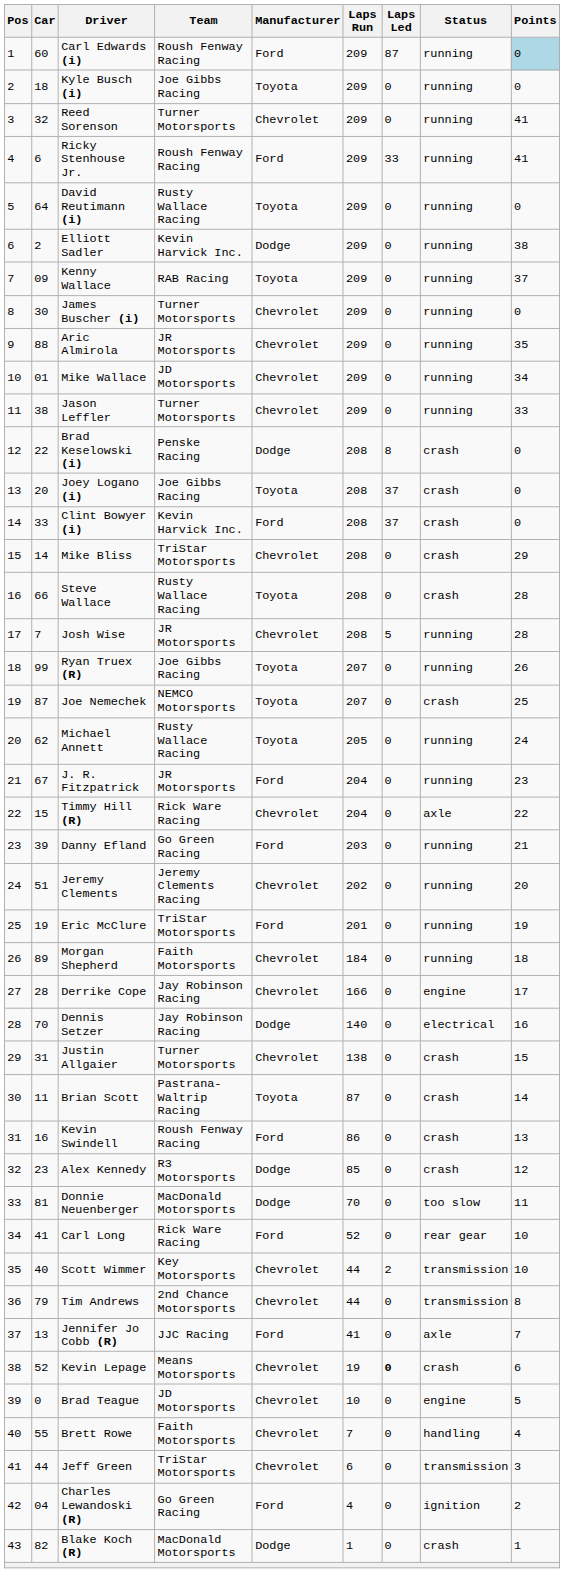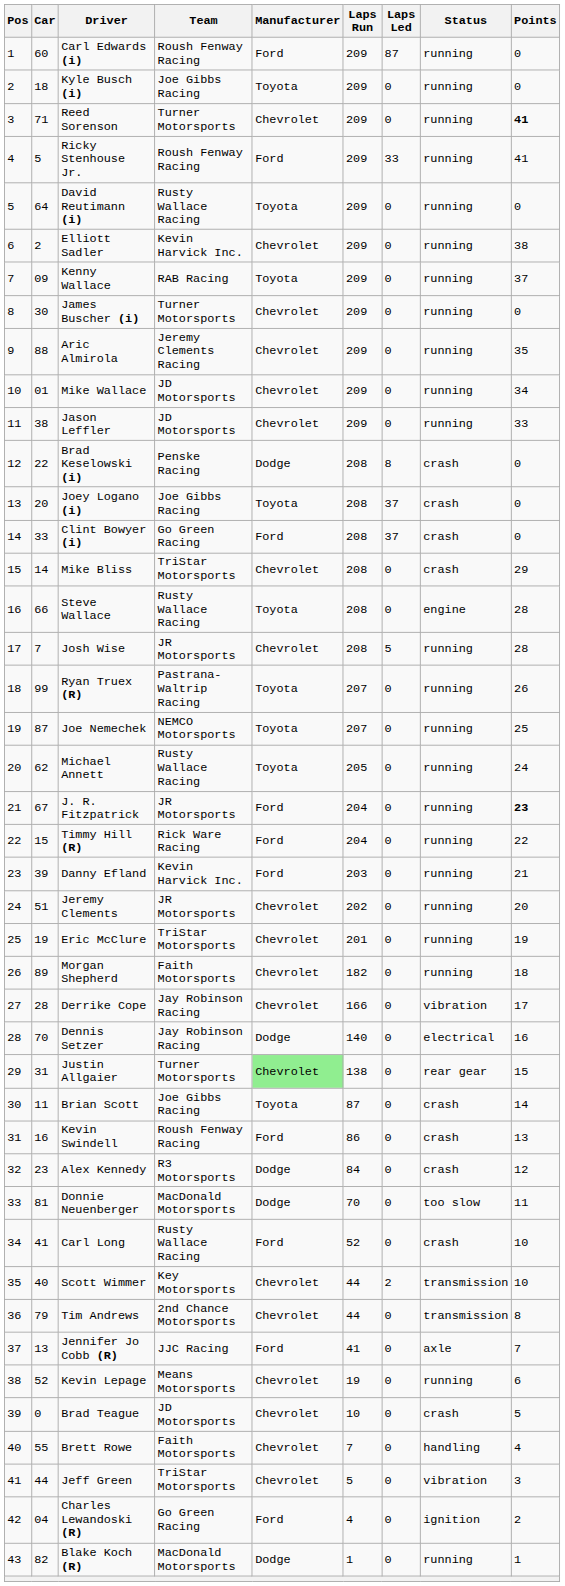Carl Edwards (i) | Points: lightblue background -> no background
Reed Sorenson | Car: 32 -> 71
Reed Sorenson | Points: normal -> bold
Ricky Stenhouse Jr. | Car: 6 -> 5
Elliott Sadler | Manufacturer: Dodge -> Chevrolet
Aric Almirola | Team: JR Motorsports -> Jeremy Clements Racing
Jason Leffler | Team: Turner Motorsports -> JD Motorsports
Clint Bowyer (i) | Team: Kevin Harvick Inc. -> Go Green Racing
Steve Wallace | Status: crash -> engine
Ryan Truex (R) | Team: Joe Gibbs Racing -> Pastrana-Waltrip Racing
Joe Nemechek | Status: crash -> running
J. R. Fitzpatrick | Points: normal -> bold
Timmy Hill (R) | Manufacturer: Chevrolet -> Ford
Timmy Hill (R) | Status: axle -> running
Danny Efland | Team: Go Green Racing -> Kevin Harvick Inc.
Jeremy Clements | Team: Jeremy Clements Racing -> JR Motorsports
Eric McClure | Manufacturer: Ford -> Chevrolet
Morgan Shepherd | Laps Run: 184 -> 182
Derrike Cope | Status: engine -> vibration
Justin Allgaier | Manufacturer: no background -> lightgreen background
Justin Allgaier | Status: crash -> rear gear
Brian Scott | Team: Pastrana-Waltrip Racing -> Joe Gibbs Racing
Alex Kennedy | Laps Run: 85 -> 84
Carl Long | Team: Rick Ware Racing -> Rusty Wallace Racing
Carl Long | Status: rear gear -> crash
Kevin Lepage | Laps Led: bold -> normal
Kevin Lepage | Status: crash -> running
Brad Teague | Status: engine -> crash
Jeff Green | Laps Run: 6 -> 5
Jeff Green | Status: transmission -> vibration
Blake Koch (R) | Status: crash -> running
